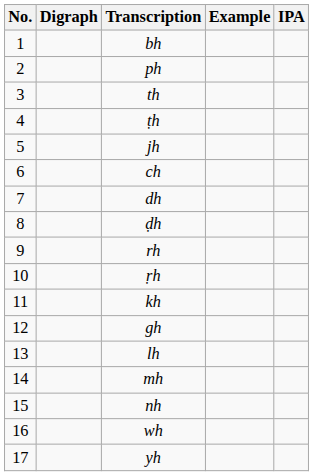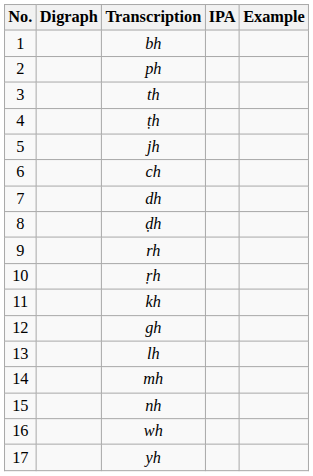columns swapped: IPA <-> Example
